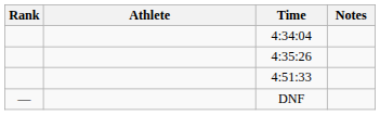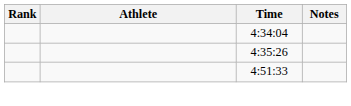- row: — | DNF
